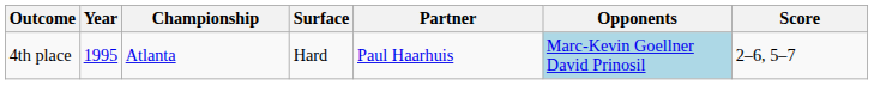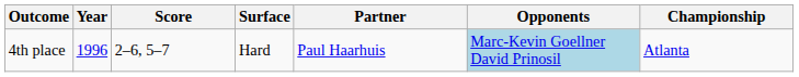columns swapped: Championship <-> Score
4th place | Year: 1995 -> 1996
